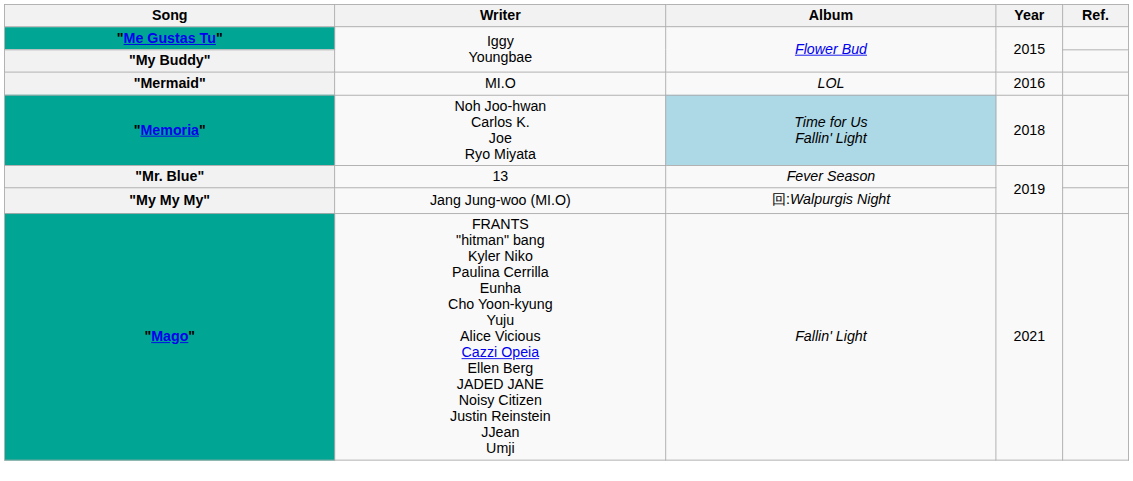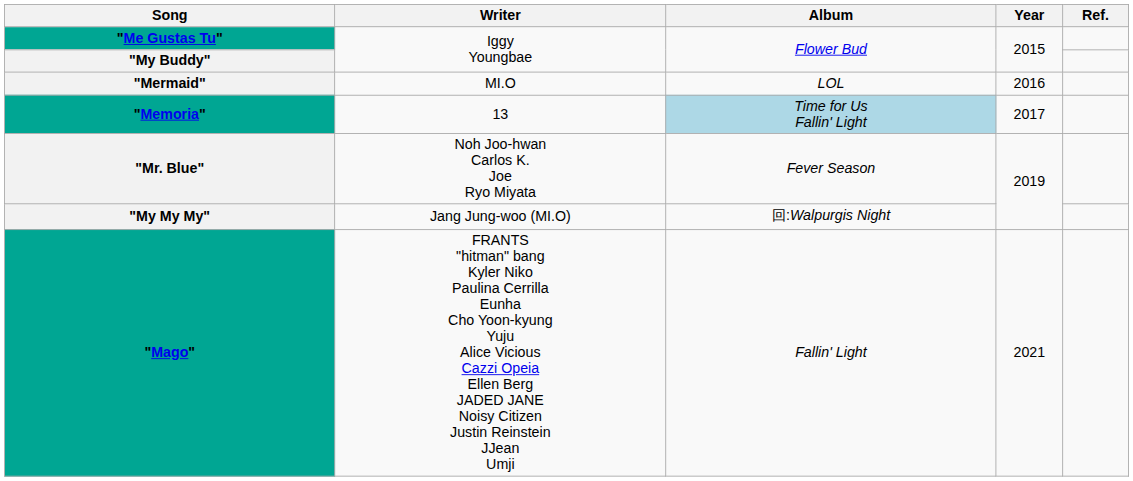"Memoria" | Writer: Noh Joo-hwan Carlos K. Joe Ryo Miyata -> 13
"Memoria" | Year: 2018 -> 2017
"Mr. Blue" | Writer: 13 -> Noh Joo-hwan Carlos K. Joe Ryo Miyata
